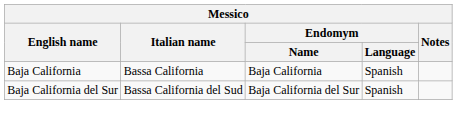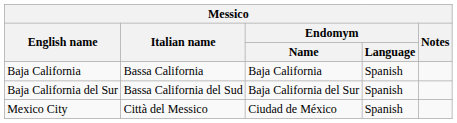+ row: Mexico City | Città del Messico | Ciudad de México | Spanish
